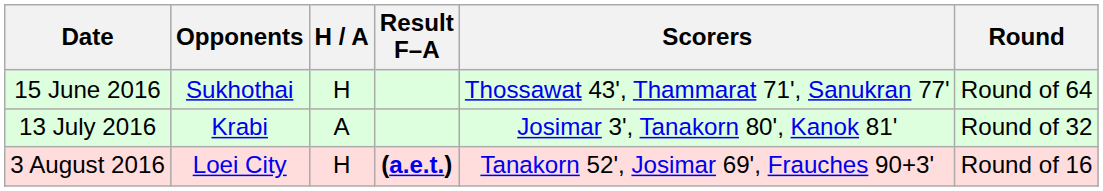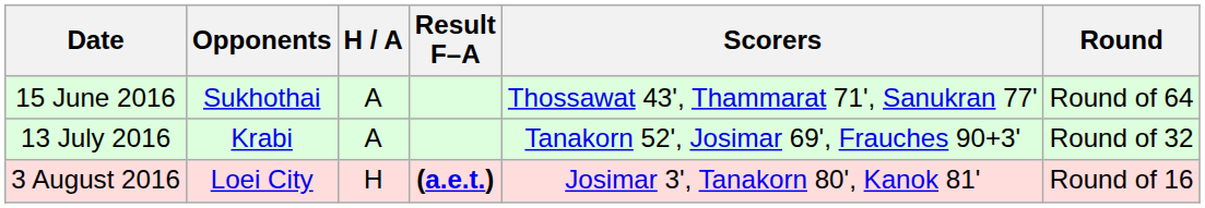15 June 2016 | H / A: H -> A
13 July 2016 | Scorers: Josimar 3', Tanakorn 80', Kanok 81' -> Tanakorn 52', Josimar 69', Frauches 90+3'
3 August 2016 | Scorers: Tanakorn 52', Josimar 69', Frauches 90+3' -> Josimar 3', Tanakorn 80', Kanok 81'
